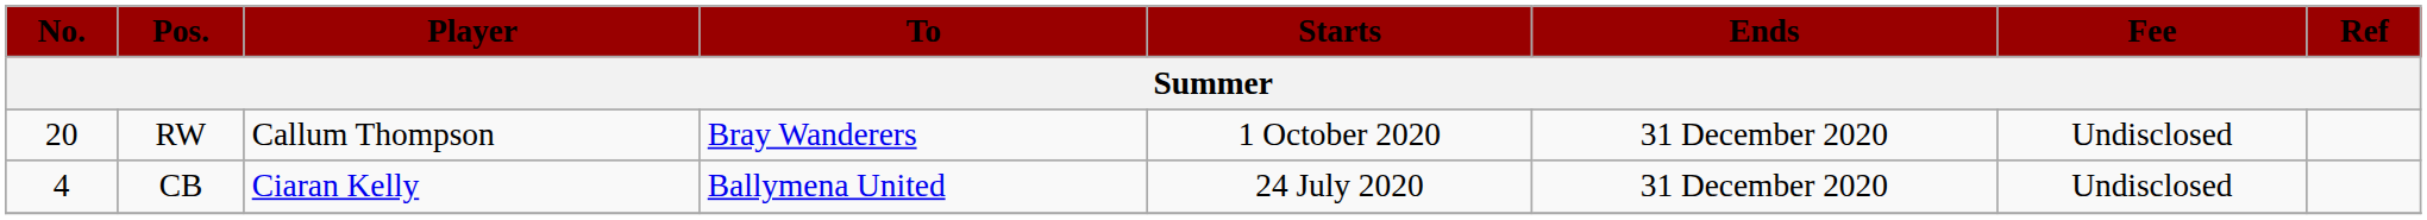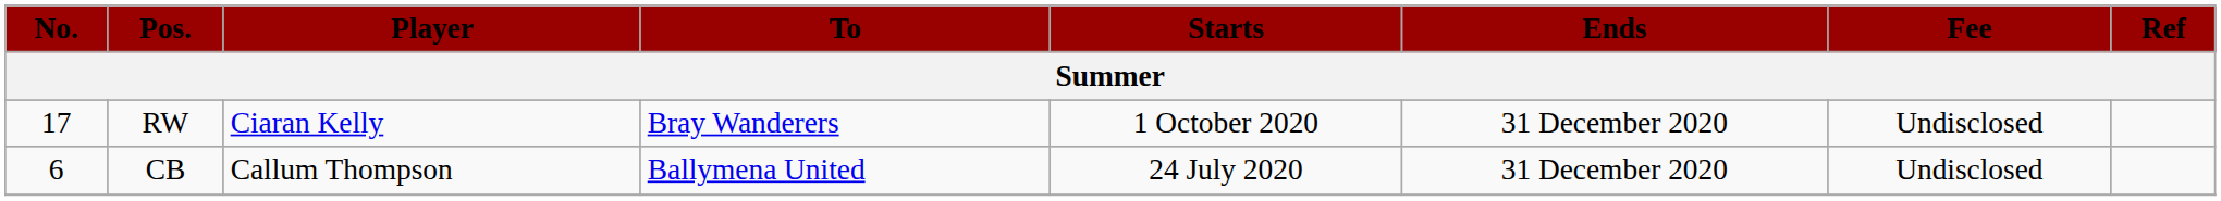RW | No.: 20 -> 17
RW | Player: Callum Thompson -> Ciaran Kelly
CB | No.: 4 -> 6
CB | Player: Ciaran Kelly -> Callum Thompson
